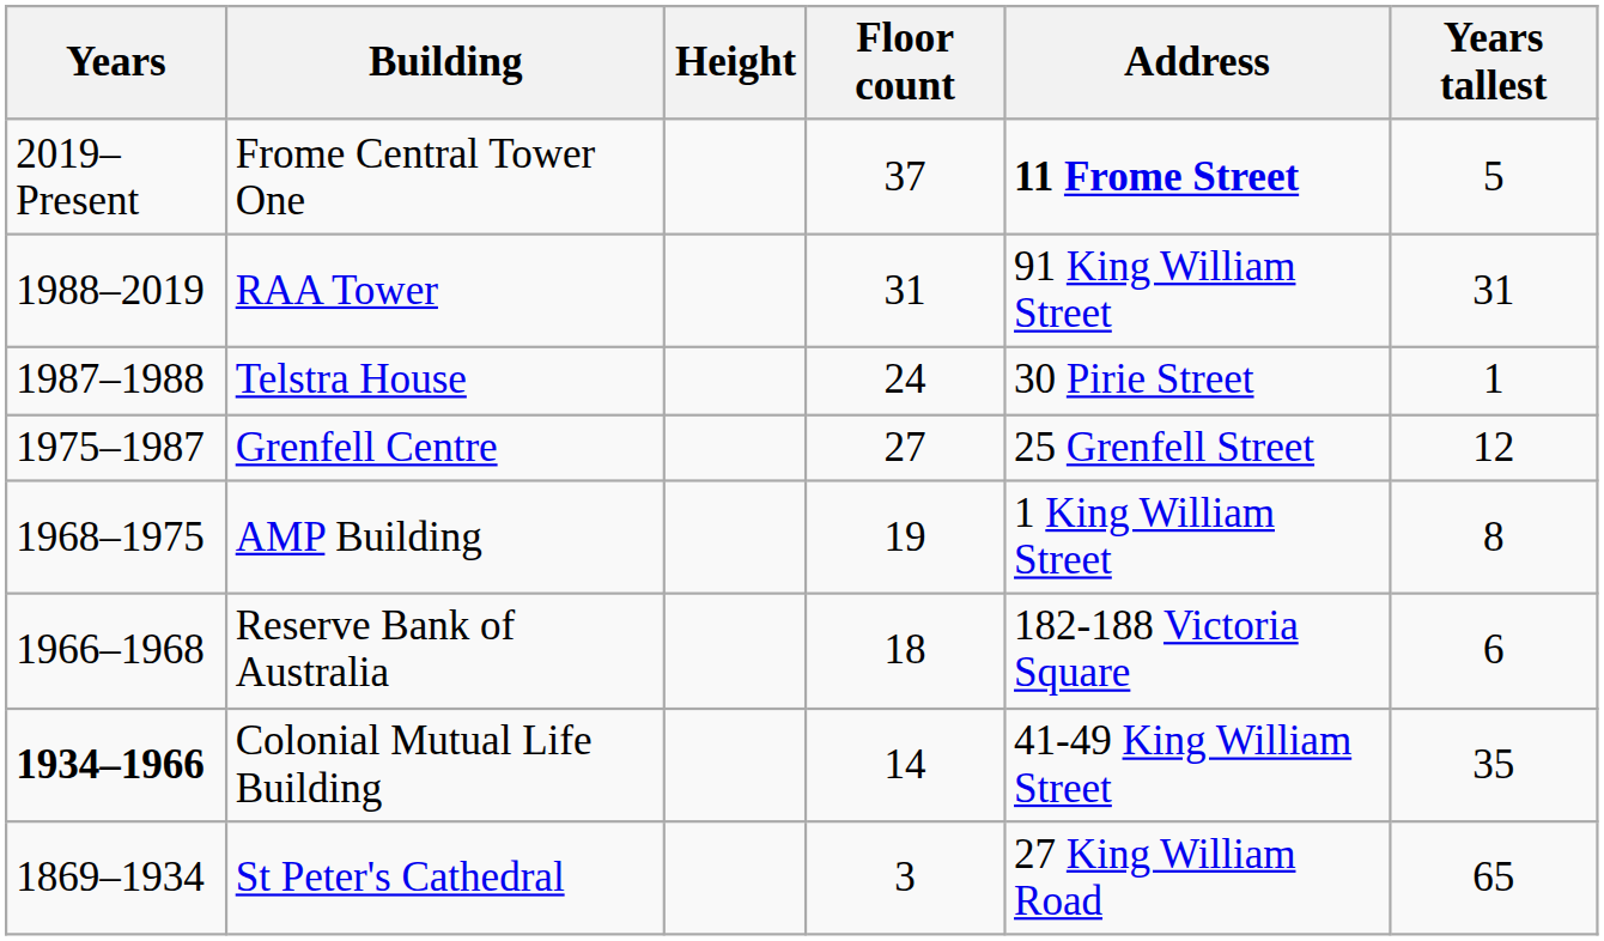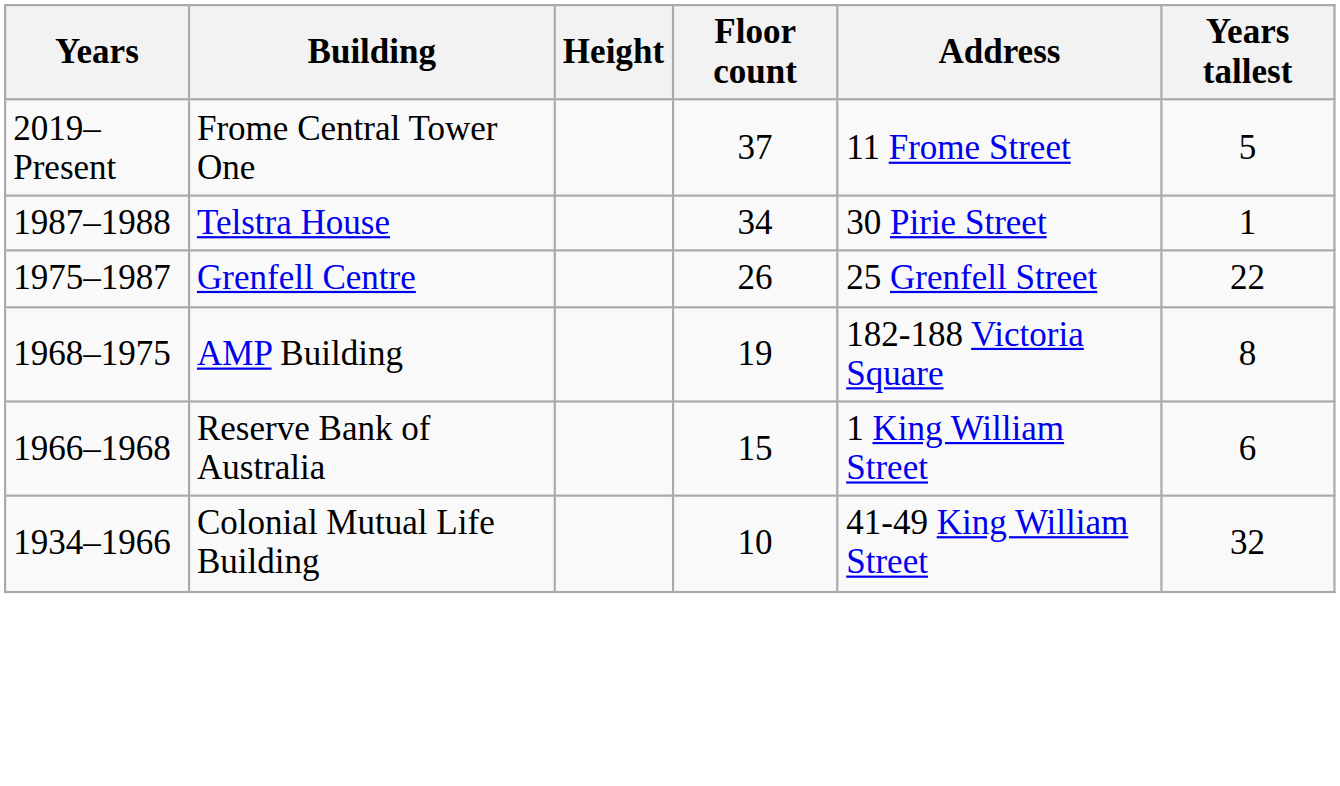Frome Central Tower One | Address: bold -> normal
- row: 1988–2019 | RAA Tower | 31 | 91 King William Street | 31
Telstra House | Floor count: 24 -> 34
Grenfell Centre | Floor count: 27 -> 26
Grenfell Centre | Years tallest: 12 -> 22
AMP Building | Address: 1 King William Street -> 182-188 Victoria Square
Reserve Bank of Australia | Floor count: 18 -> 15
Reserve Bank of Australia | Address: 182-188 Victoria Square -> 1 King William Street
Colonial Mutual Life Building | Years: bold -> normal
Colonial Mutual Life Building | Floor count: 14 -> 10
Colonial Mutual Life Building | Years tallest: 35 -> 32
- row: 1869–1934 | St Peter's Cathedral | 3 | 27 King William Road | 65
